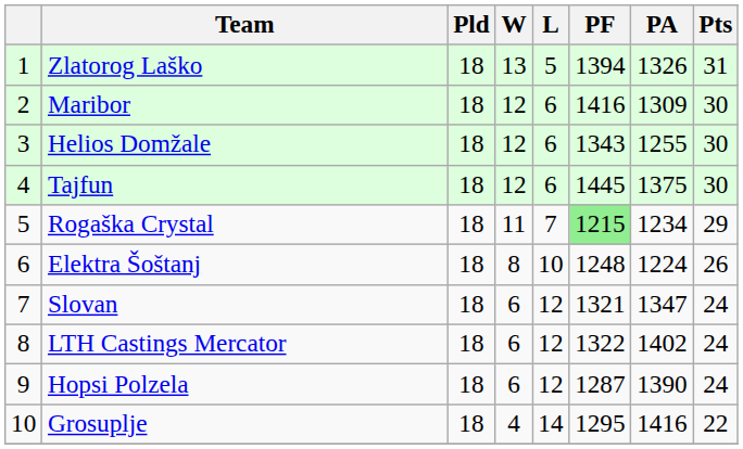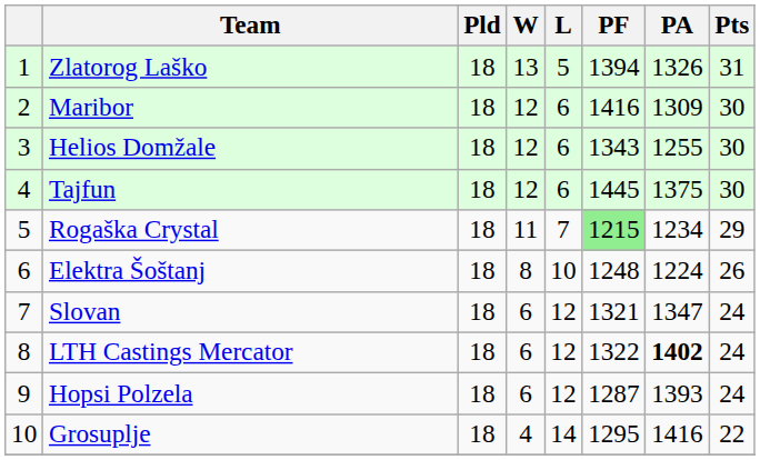LTH Castings Mercator | PA: normal -> bold
Hopsi Polzela | PA: 1390 -> 1393
